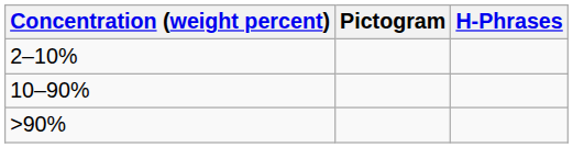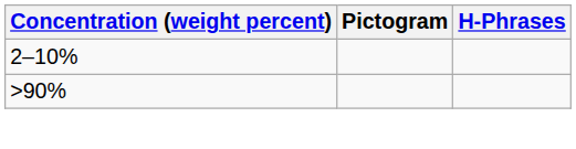- row: 10–90%
